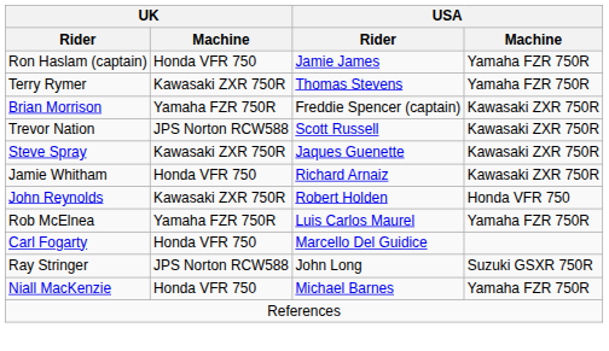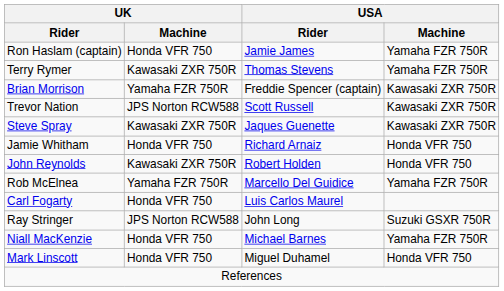Jamie Whitham | USA / Machine: Kawasaki ZXR 750R -> Honda VFR 750
Rob McElnea | USA / Rider: Luis Carlos Maurel -> Marcello Del Guidice
Carl Fogarty | USA / Rider: Marcello Del Guidice -> Luis Carlos Maurel
+ row: Mark Linscott | Honda VFR 750 | Miguel Duhamel | Honda VFR 750
